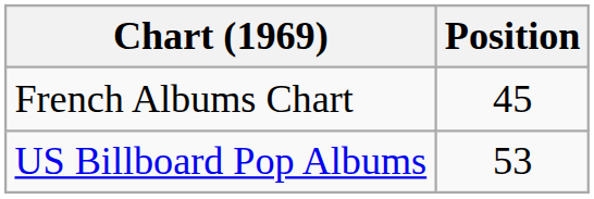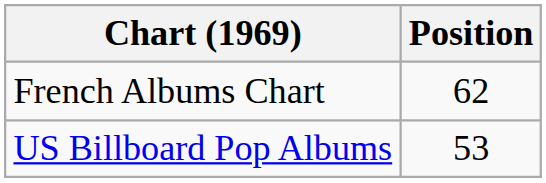French Albums Chart | Position: 45 -> 62
